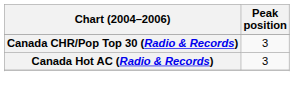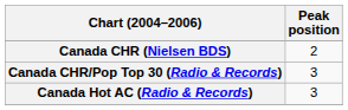+ row: Canada CHR (Nielsen BDS) | 2
